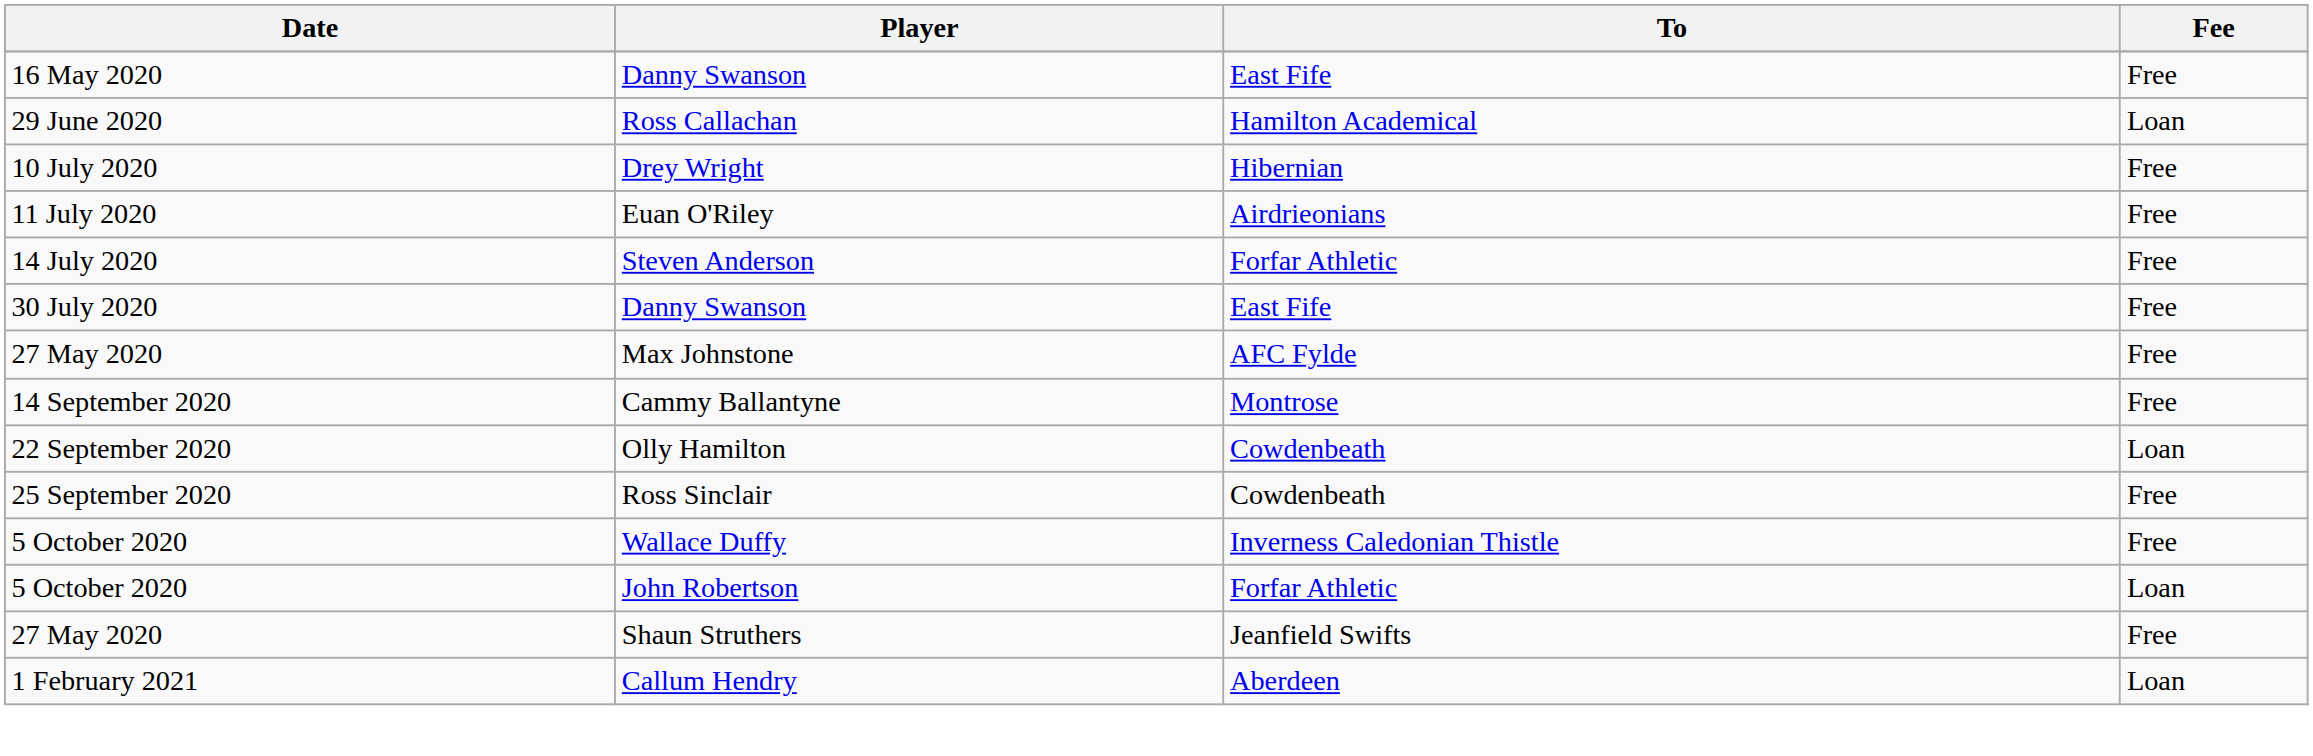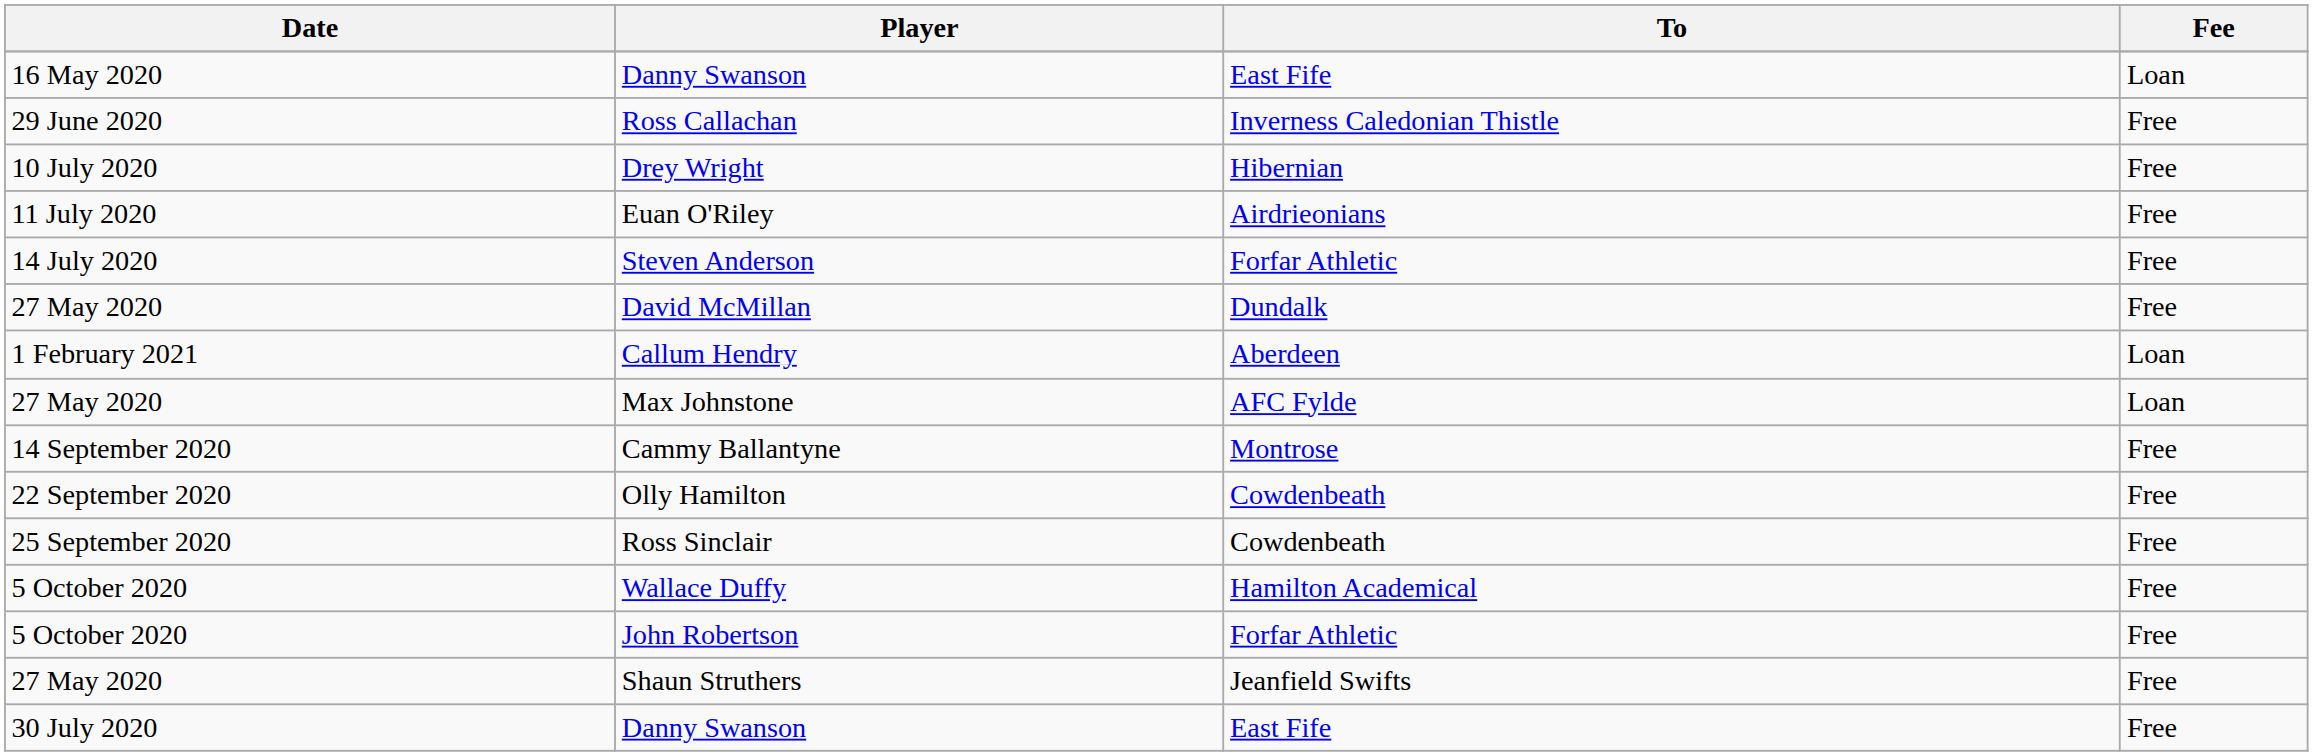16 May 2020 / Danny Swanson | Fee: Free -> Loan
Ross Callachan | To: Hamilton Academical -> Inverness Caledonian Thistle
Ross Callachan | Fee: Loan -> Free
+ row: 27 May 2020 | David McMillan | Dundalk | Free
rows swapped: 30 July 2020 / Danny Swanson <-> Callum Hendry
Max Johnstone | Fee: Free -> Loan
Olly Hamilton | Fee: Loan -> Free
Wallace Duffy | To: Inverness Caledonian Thistle -> Hamilton Academical
John Robertson | Fee: Loan -> Free
